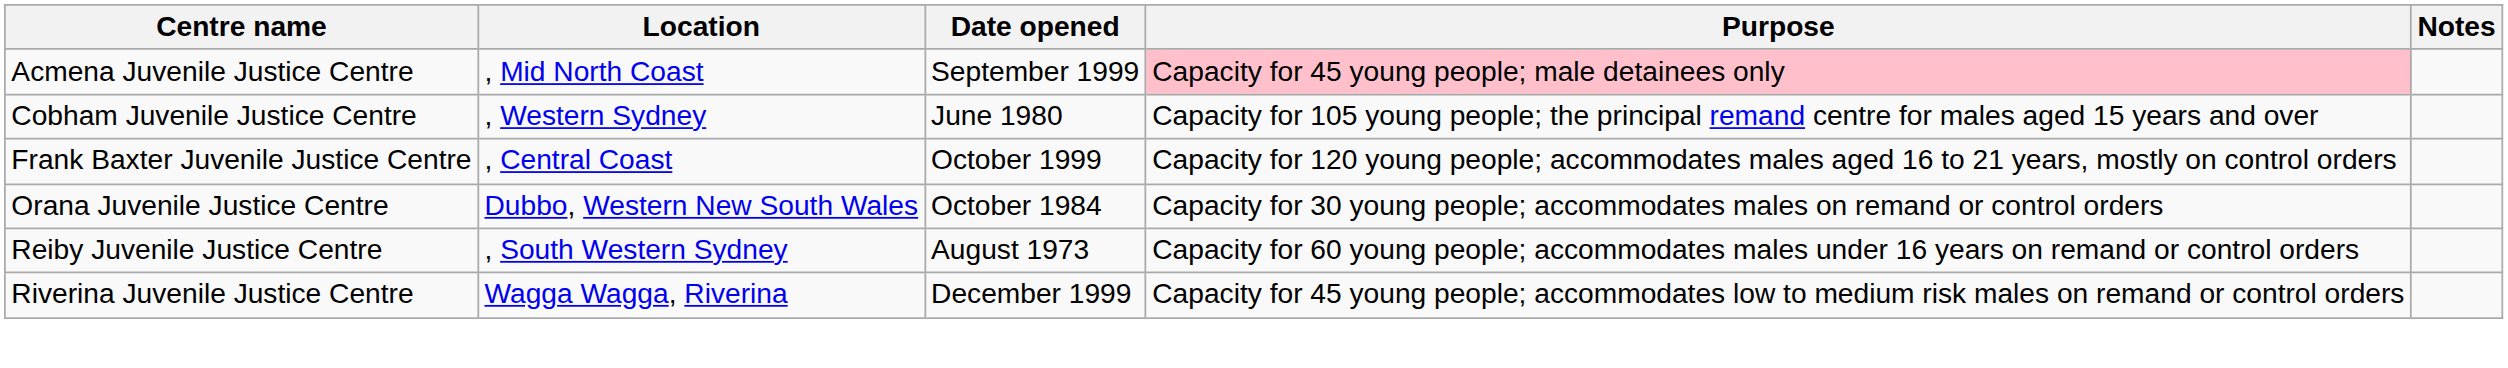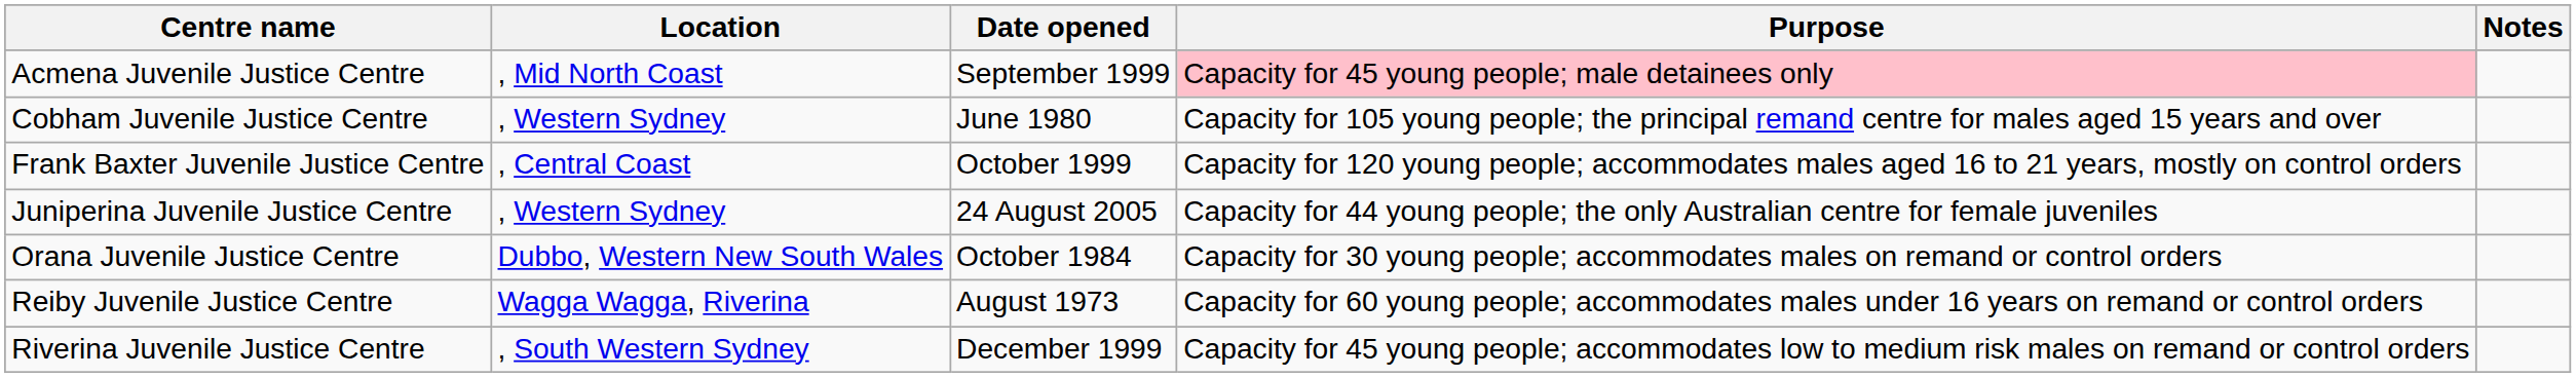+ row: Juniperina Juvenile Justice Centre | , Western Sydney | 24 August 2005 | Capacity for 44 young people; the only Australian centre for female juveniles
Reiby Juvenile Justice Centre | Location: , South Western Sydney -> Wagga Wagga, Riverina
Riverina Juvenile Justice Centre | Location: Wagga Wagga, Riverina -> , South Western Sydney
